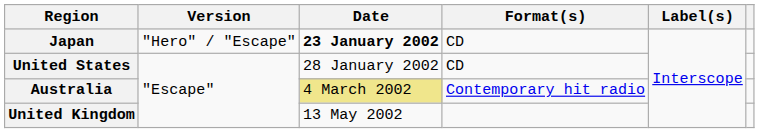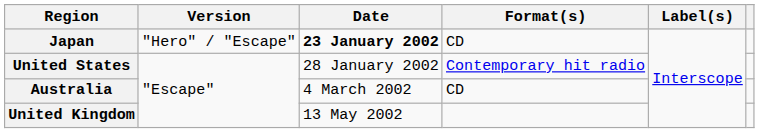United States | Format(s): CD -> Contemporary hit radio
Australia | Date: khaki background -> no background
Australia | Format(s): Contemporary hit radio -> CD
